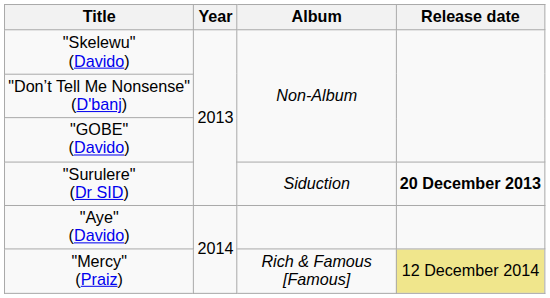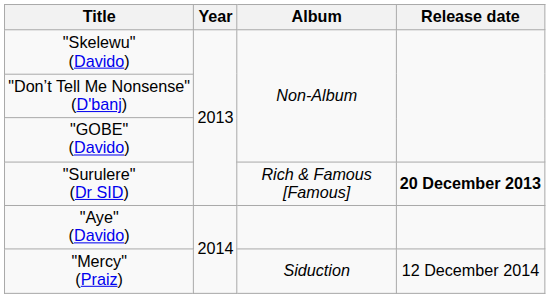"Surulere" (Dr SID) | Album: Siduction -> Rich & Famous [Famous]
"Mercy" (Praiz) | Album: Rich & Famous [Famous] -> Siduction
"Mercy" (Praiz) | Release date: khaki background -> no background
